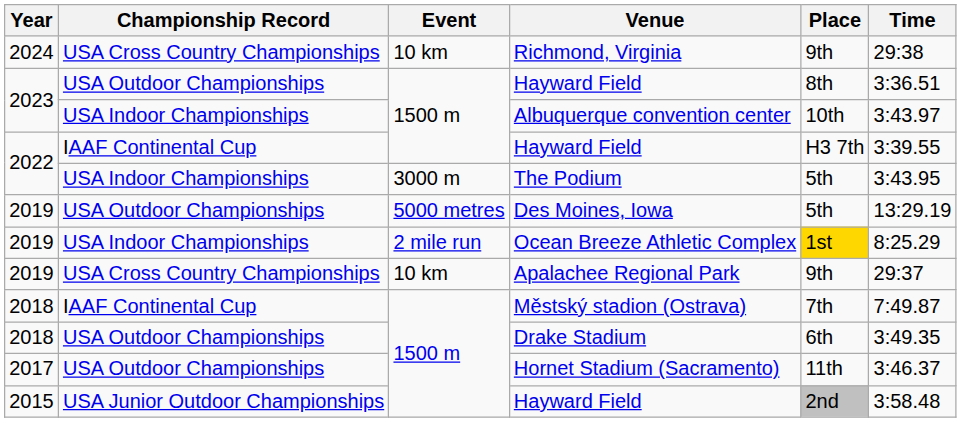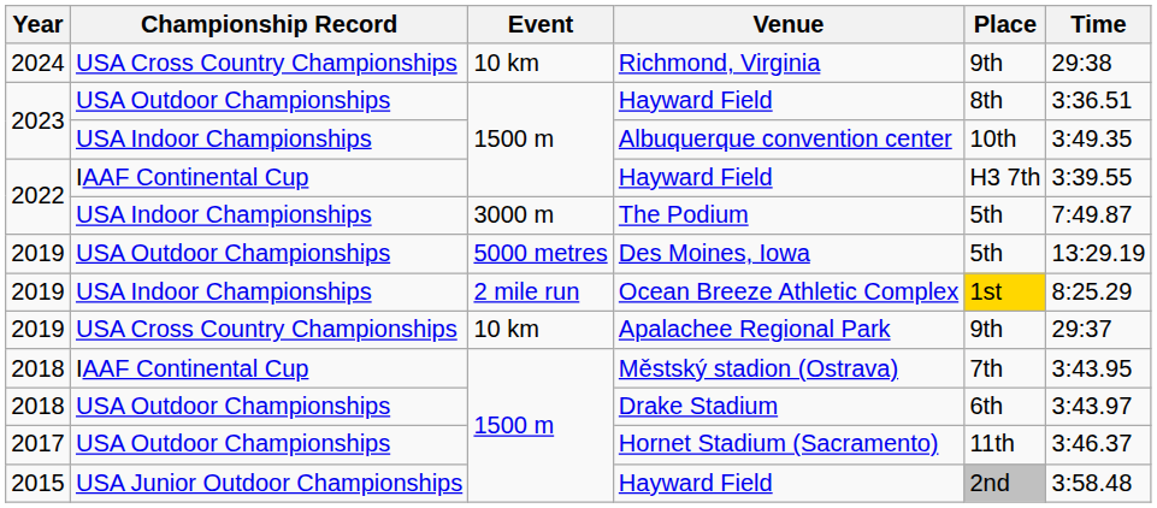Albuquerque convention center | Time: 3:43.97 -> 3:49.35
The Podium | Time: 3:43.95 -> 7:49.87
Městský stadion (Ostrava) | Time: 7:49.87 -> 3:43.95
Drake Stadium | Time: 3:49.35 -> 3:43.97
